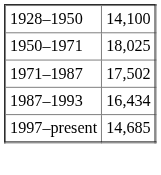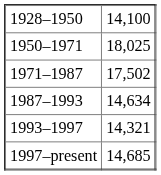1987–1993 | column 2: 16,434 -> 14,634
+ row: 1993–1997 | 14,321
